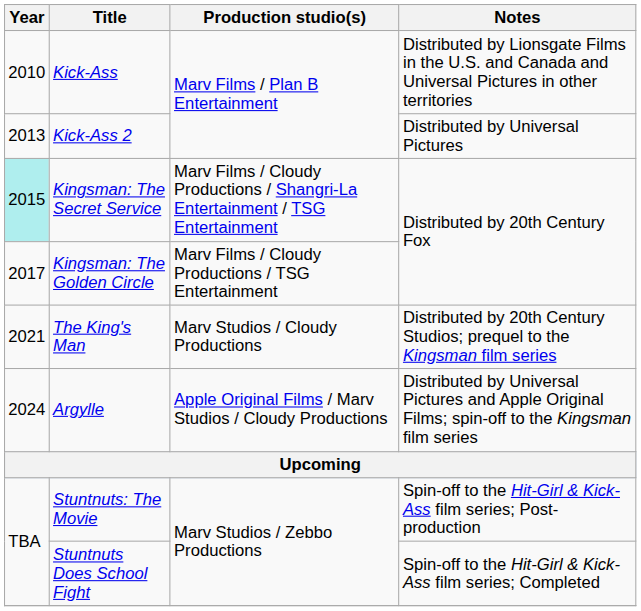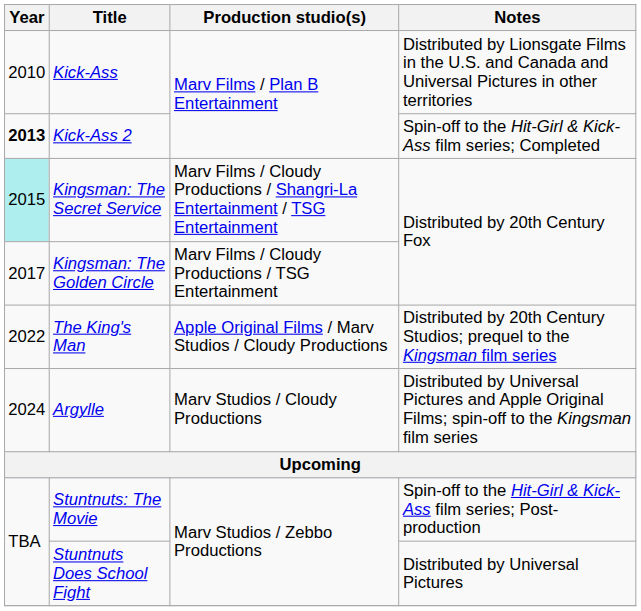Kick-Ass 2 | Year: normal -> bold
Kick-Ass 2 | Notes: Distributed by Universal Pictures -> Spin-off to the Hit-Girl & Kick-Ass film series; Completed
The King's Man | Year: 2021 -> 2022
The King's Man | Production studio(s): Marv Studios / Cloudy Productions -> Apple Original Films / Marv Studios / Cloudy Productions
Argylle | Production studio(s): Apple Original Films / Marv Studios / Cloudy Productions -> Marv Studios / Cloudy Productions
Stuntnuts Does School Fight | Notes: Spin-off to the Hit-Girl & Kick-Ass film series; Completed -> Distributed by Universal Pictures
